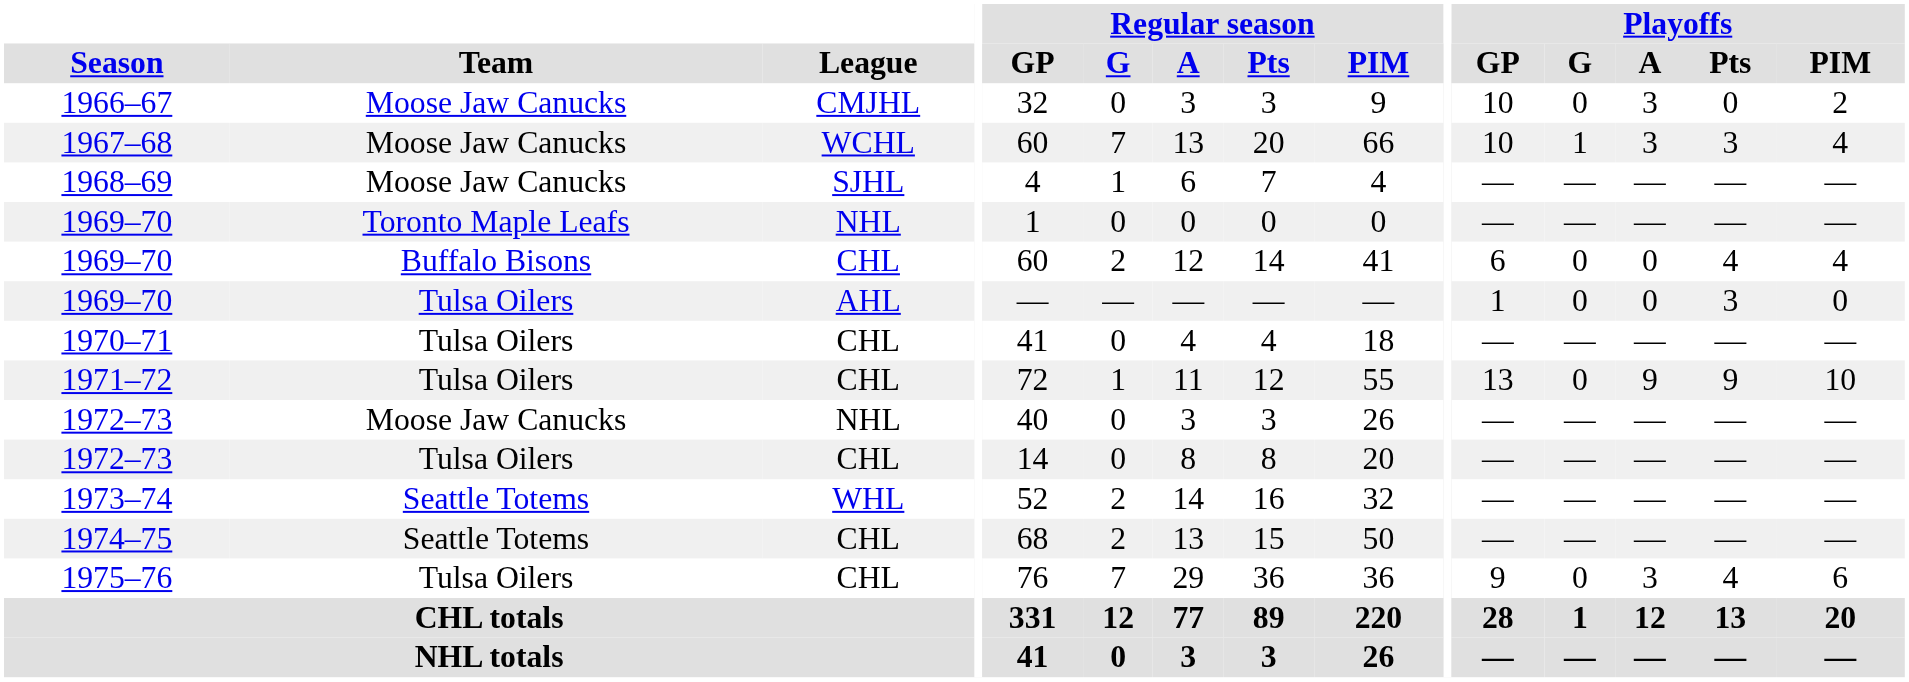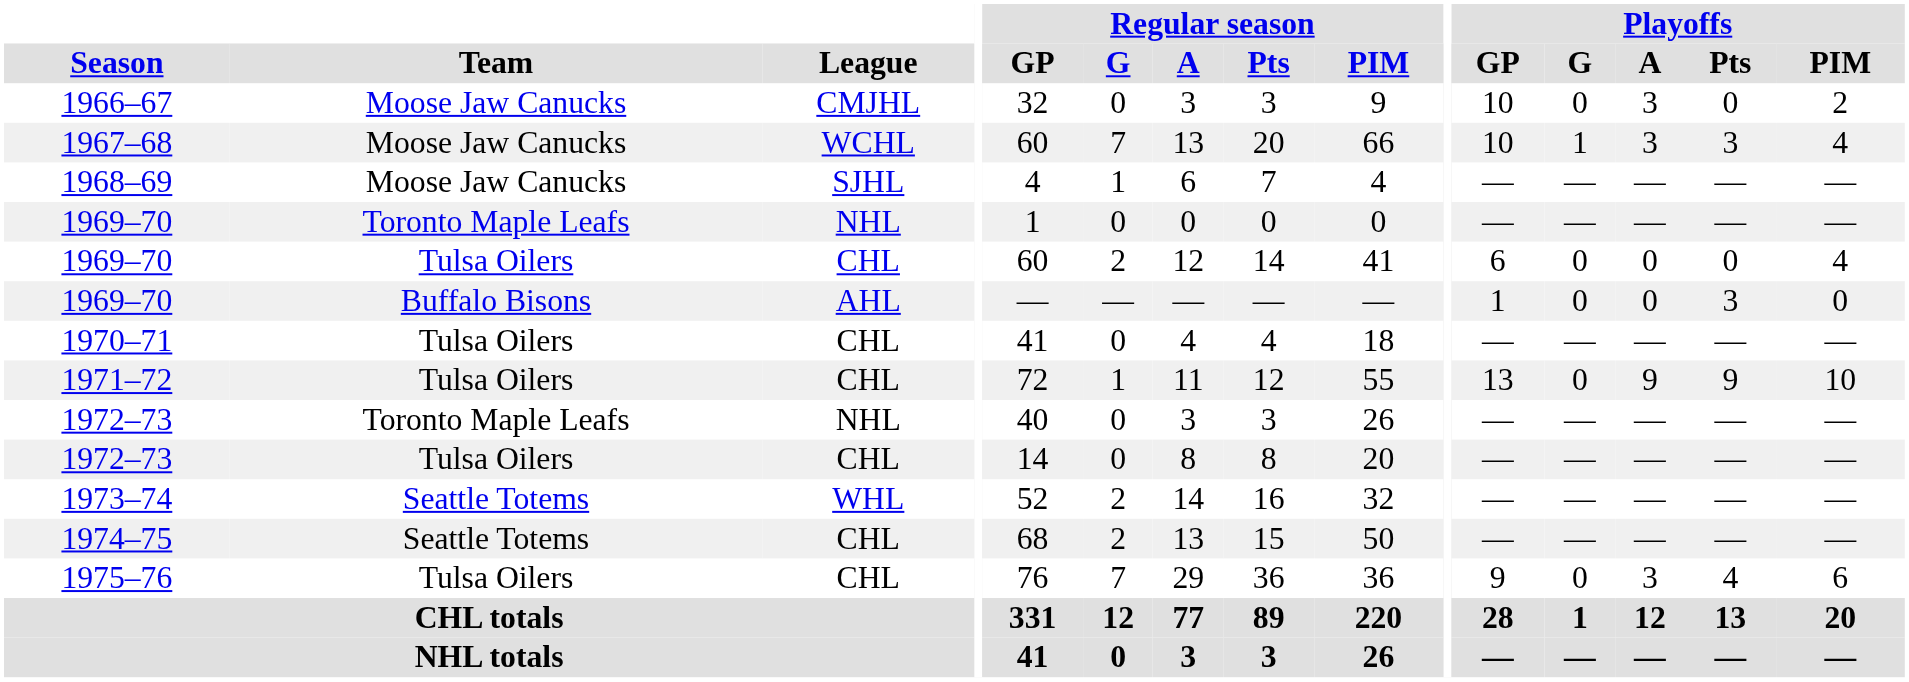1969–70 / CHL | Team: Buffalo Bisons -> Tulsa Oilers
1969–70 / CHL | Playoffs / Pts: 4 -> 0
1969–70 / AHL | Team: Tulsa Oilers -> Buffalo Bisons
1972–73 / NHL | Team: Moose Jaw Canucks -> Toronto Maple Leafs
